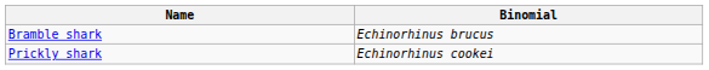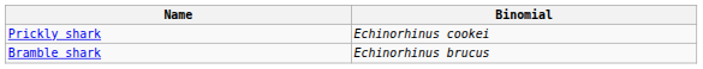rows swapped: Bramble shark <-> Prickly shark
